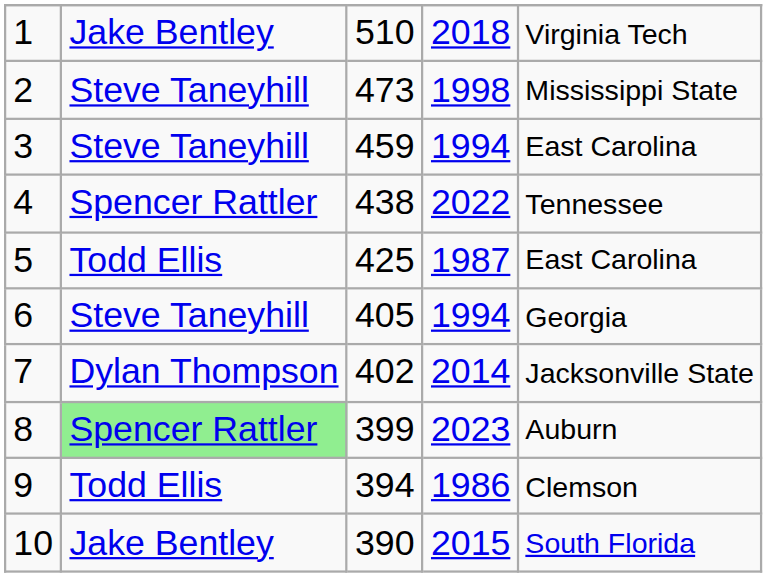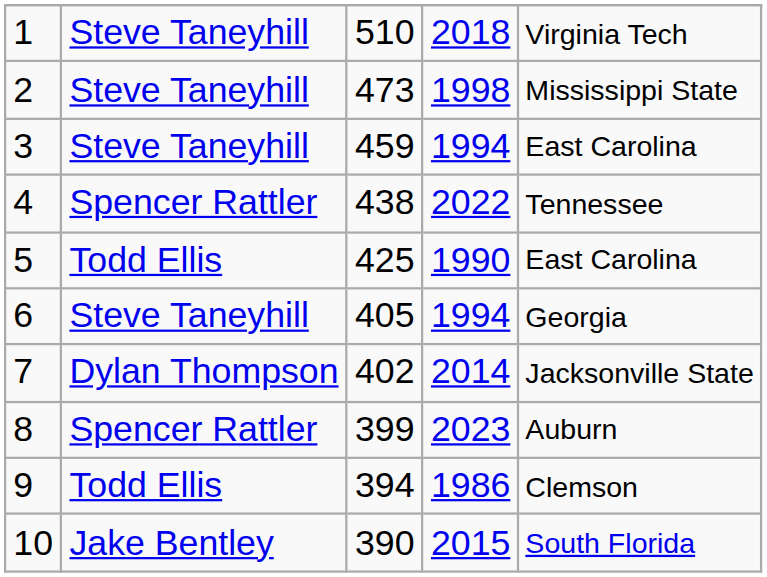1 | column 2: Jake Bentley -> Steve Taneyhill
5 | column 4: 1987 -> 1990
8 | column 2: lightgreen background -> no background
